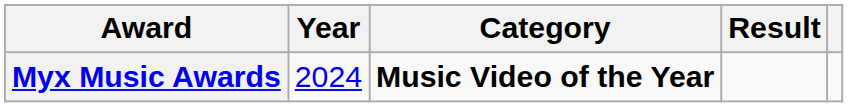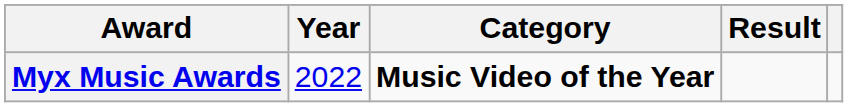Myx Music Awards | Year: 2024 -> 2022
